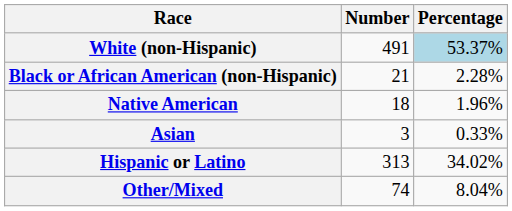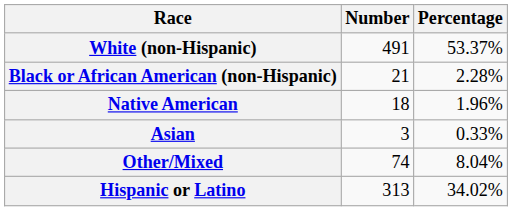White (non-Hispanic) | Percentage: lightblue background -> no background
rows swapped: Other/Mixed <-> Hispanic or Latino
